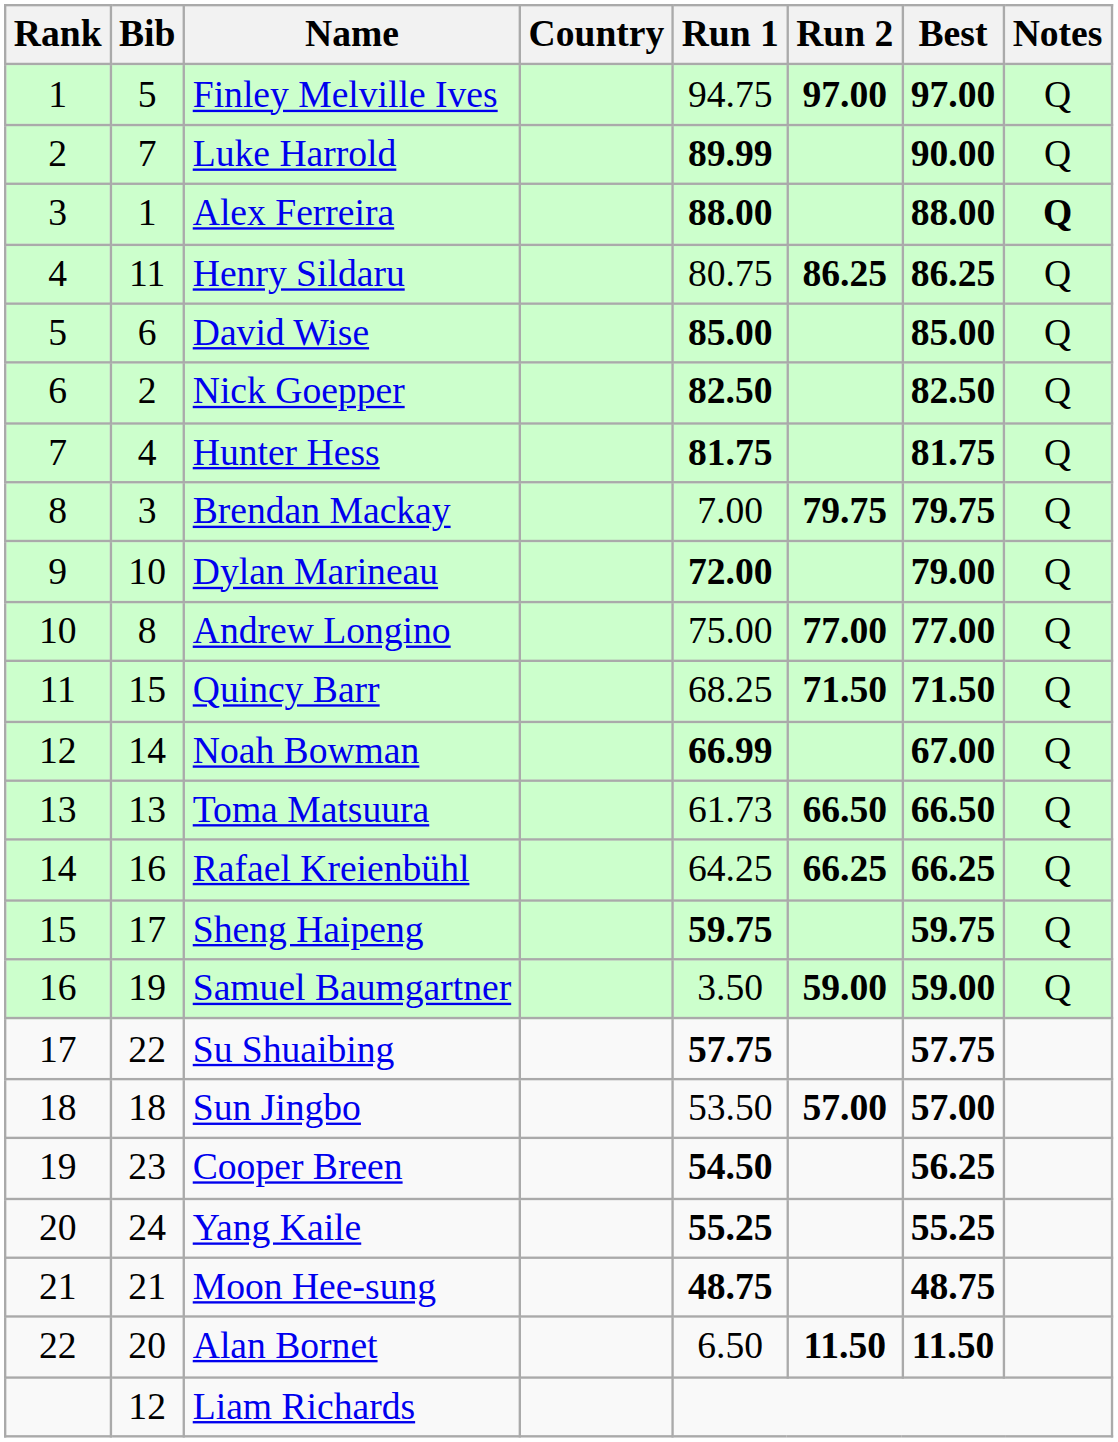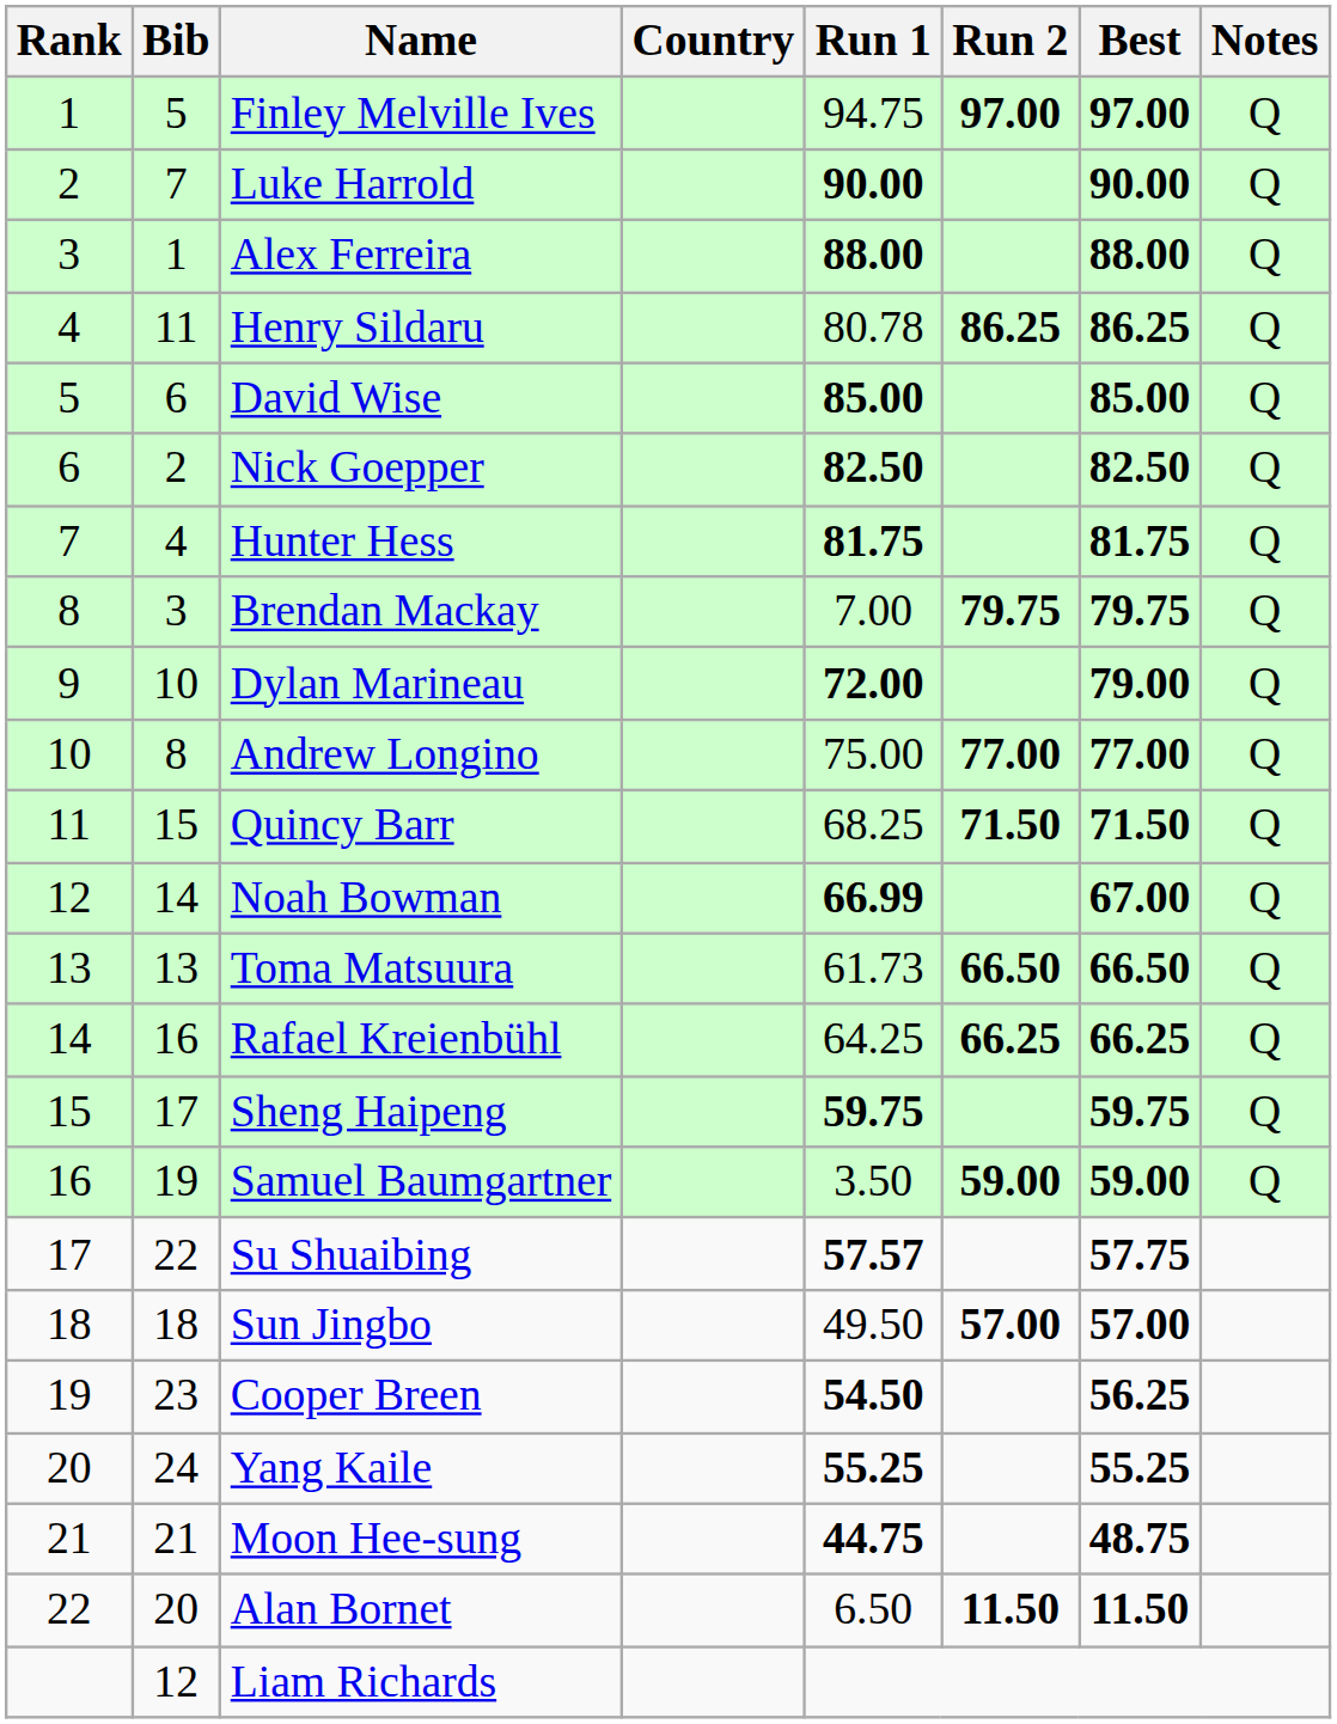Luke Harrold | Run 1: 89.99 -> 90.00
Alex Ferreira | Notes: bold -> normal
Henry Sildaru | Run 1: 80.75 -> 80.78
Su Shuaibing | Run 1: 57.75 -> 57.57
Sun Jingbo | Run 1: 53.50 -> 49.50
Moon Hee-sung | Run 1: 48.75 -> 44.75
